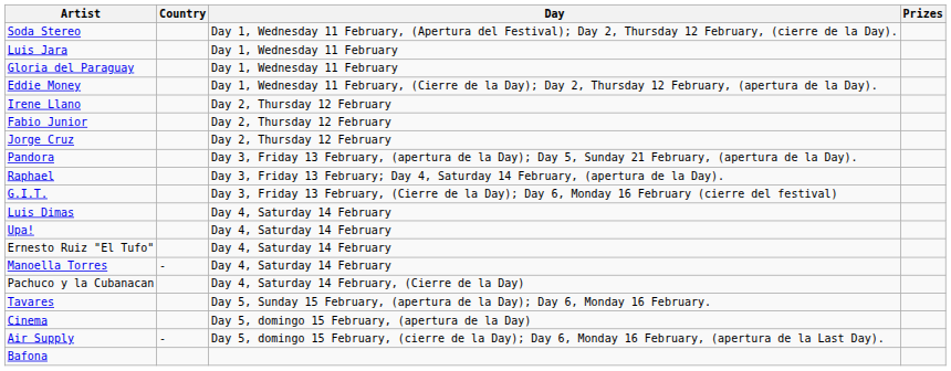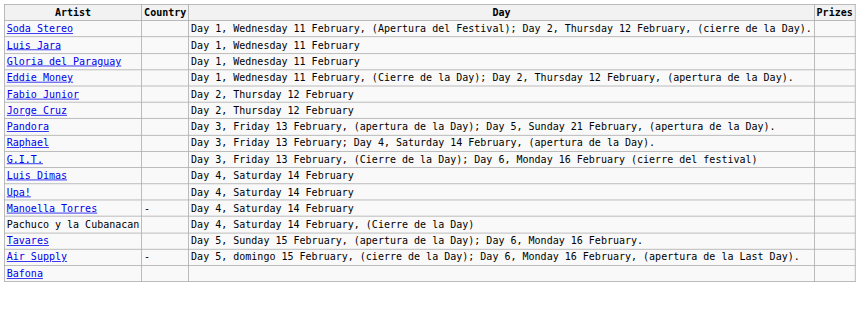- row: Irene Llano | Day 2, Thursday 12 February
- row: Ernesto Ruiz "El Tufo" | Day 4, Saturday 14 February
- row: Cinema | Day 5, domingo 15 February, (apertura de la Day)
